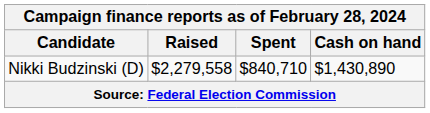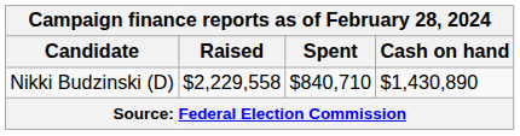Nikki Budzinski (D) | Raised: $2,279,558 -> $2,229,558
